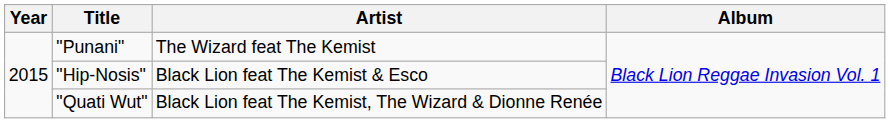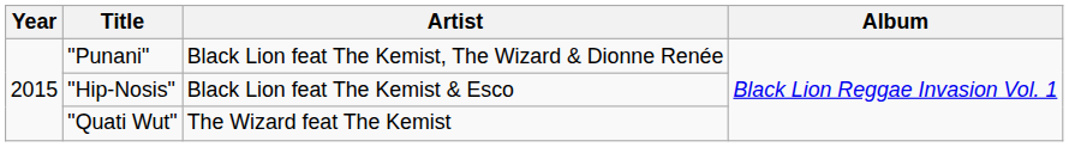"Punani" | Artist: The Wizard feat The Kemist -> Black Lion feat The Kemist, The Wizard & Dionne Renée
"Quati Wut" | Artist: Black Lion feat The Kemist, The Wizard & Dionne Renée -> The Wizard feat The Kemist
